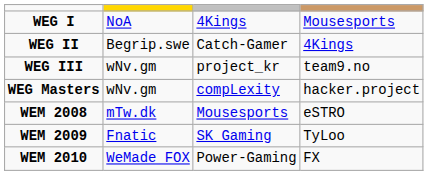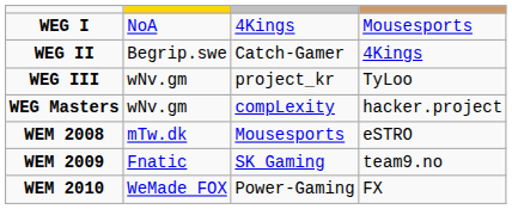WEG III | column 4: team9.no -> TyLoo
WEM 2009 | column 4: TyLoo -> team9.no
